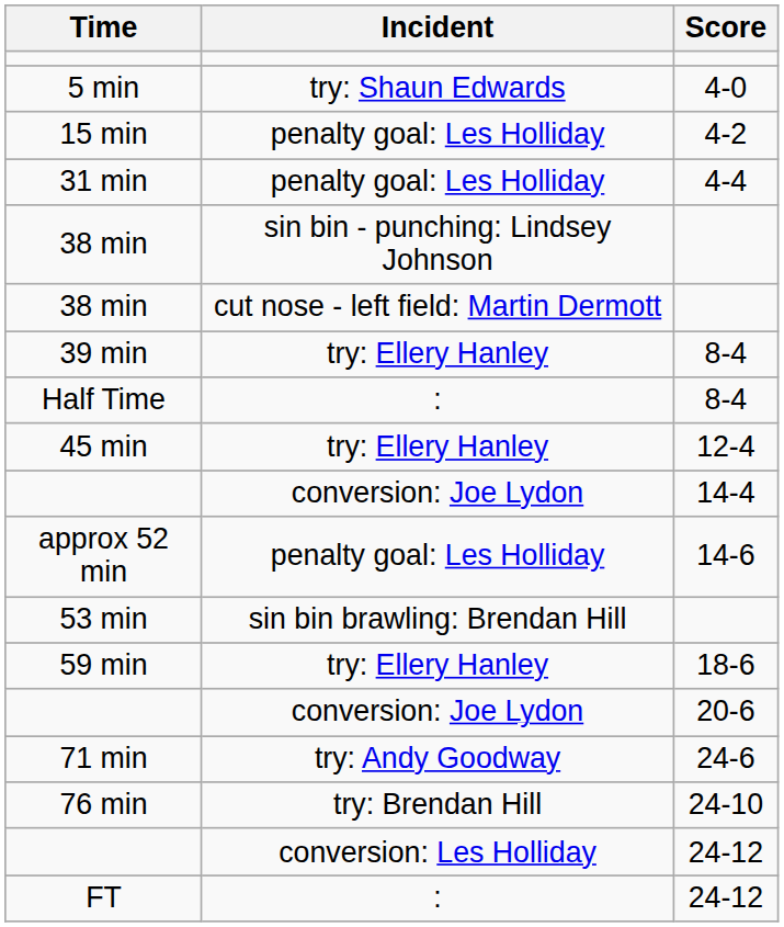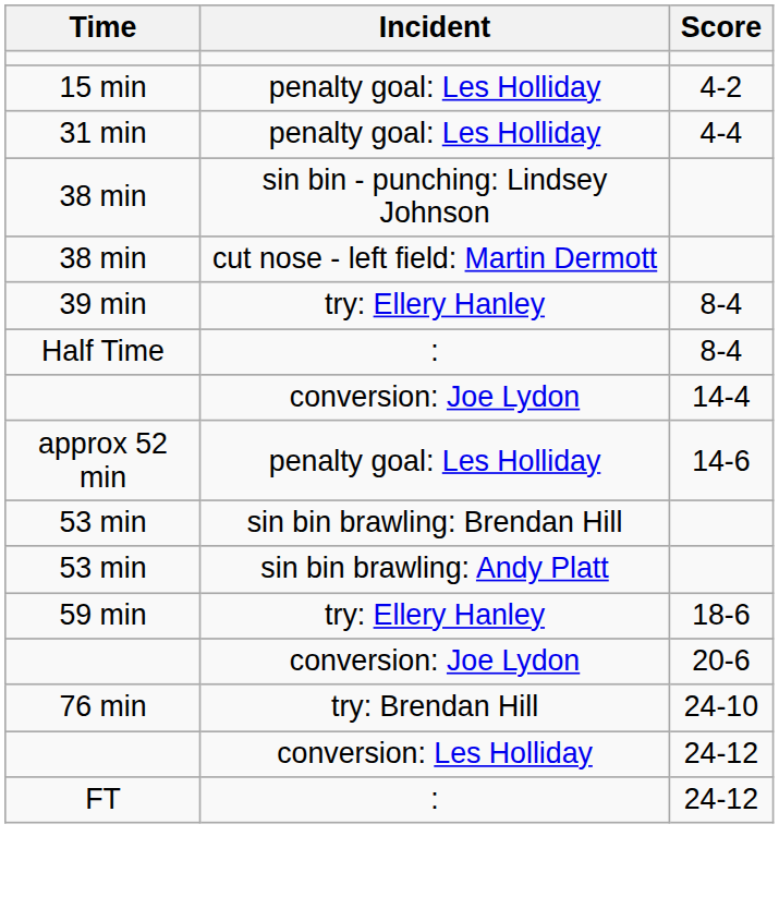- row: 5 min | try: Shaun Edwards | 4-0
- row: 45 min | try: Ellery Hanley | 12-4
+ row: 53 min | sin bin brawling: Andy Platt
- row: 71 min | try: Andy Goodway | 24-6
